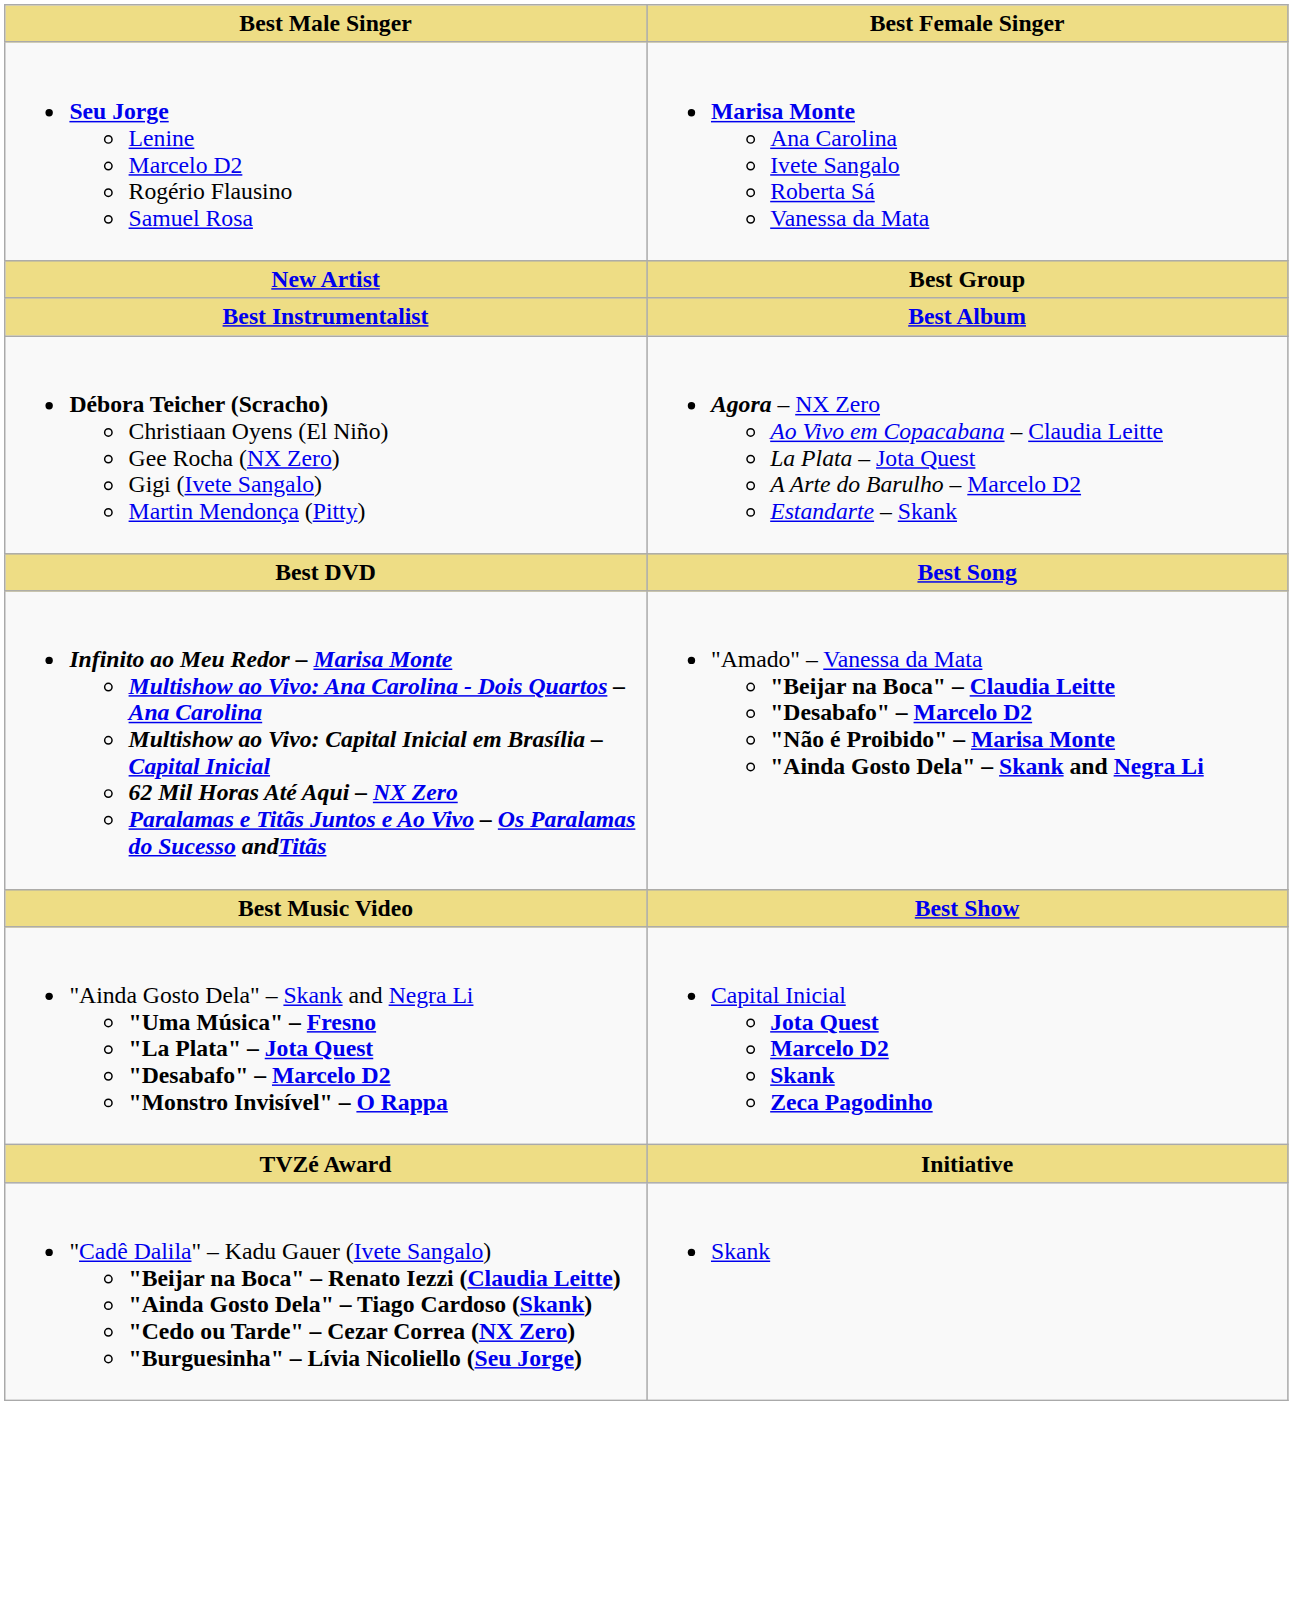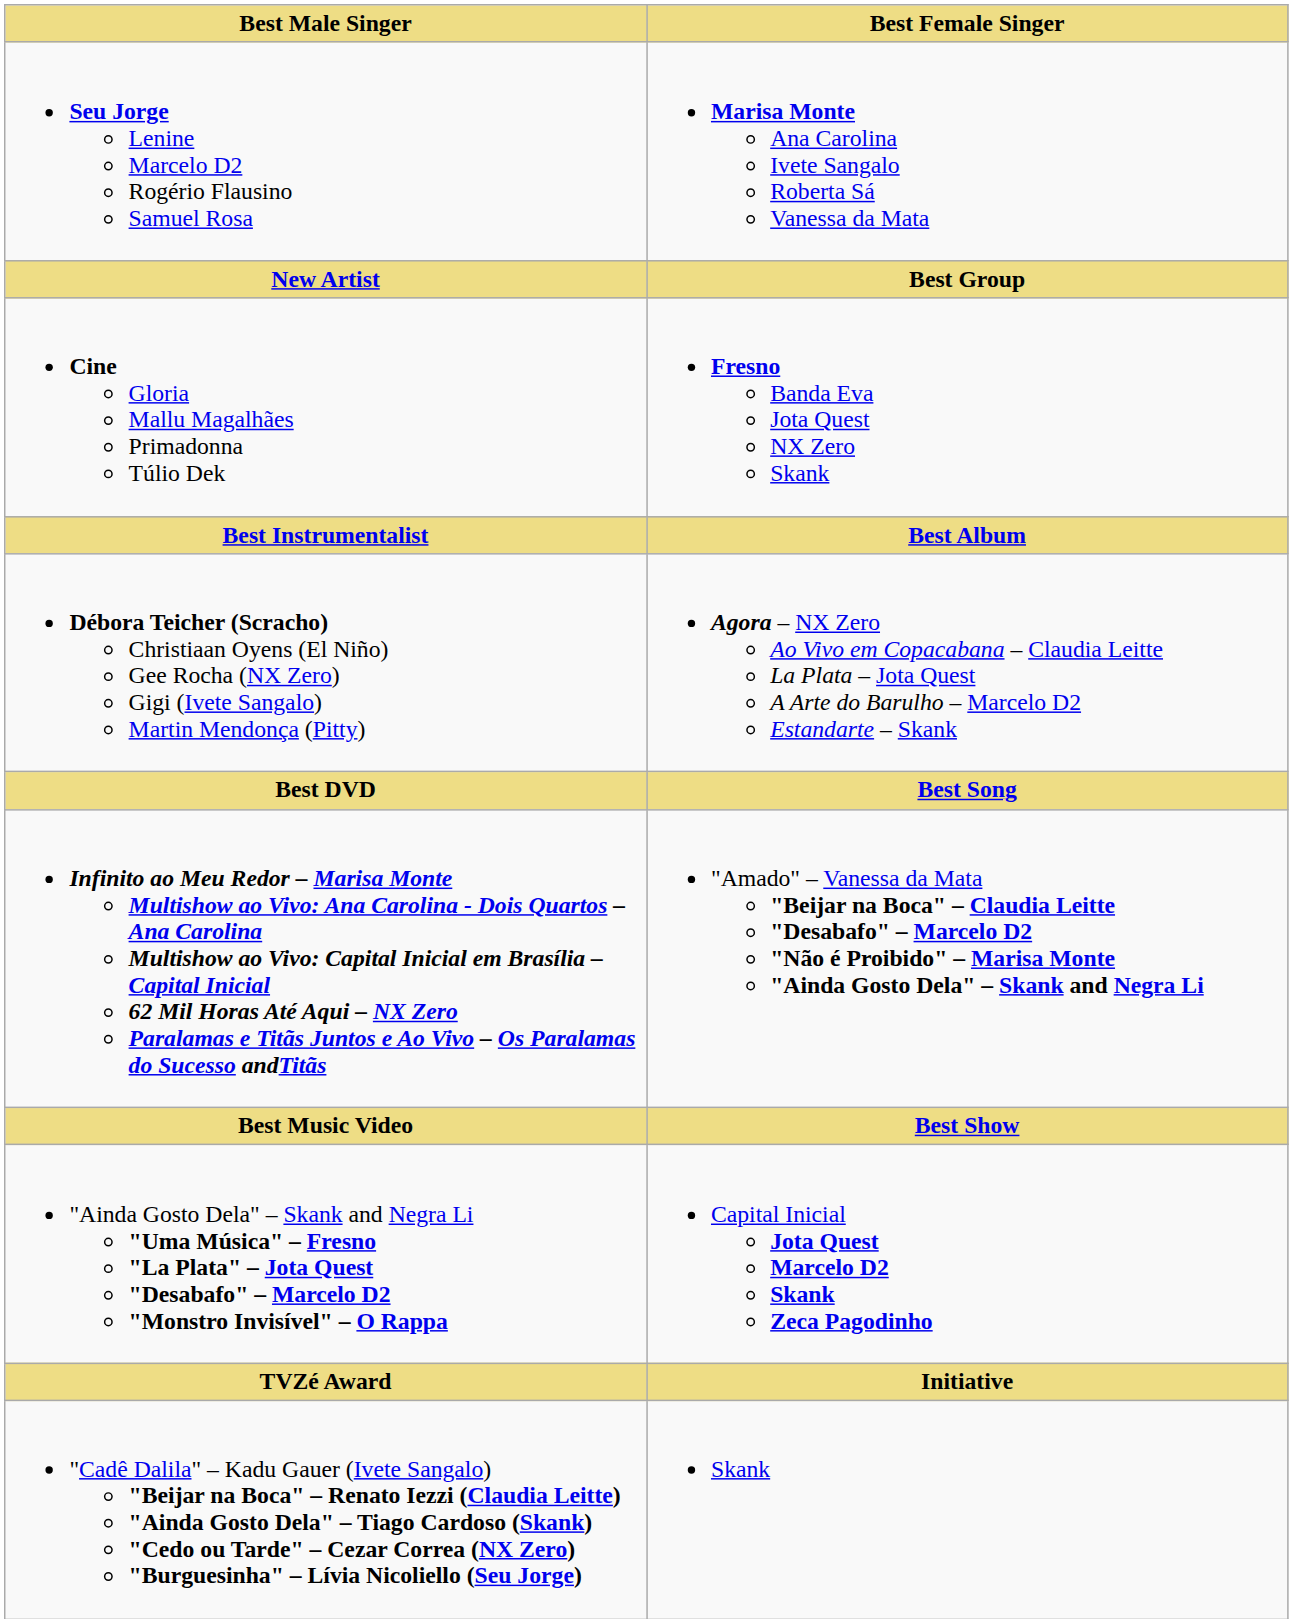+ row: Cine Gloria Mallu Magalhães Primadonna Túlio Dek | Fresno Banda Eva Jota Quest NX Zero Skank
